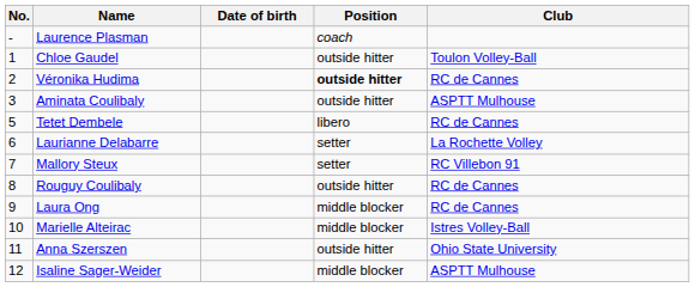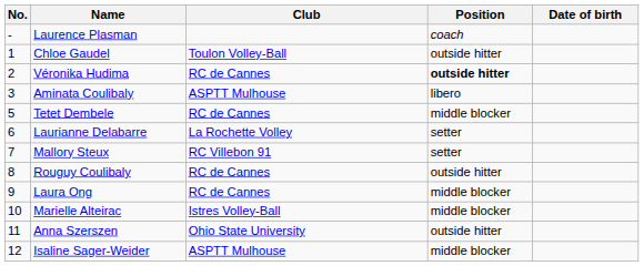columns swapped: Date of birth <-> Club
Aminata Coulibaly | Position: outside hitter -> libero
Tetet Dembele | Position: libero -> middle blocker
